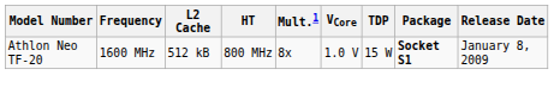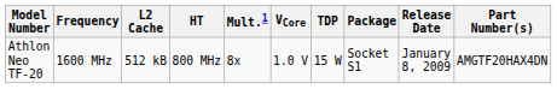+ column: Part Number(s) | AMGTF20HAX4DN
Athlon Neo TF-20 | Package: bold -> normal
